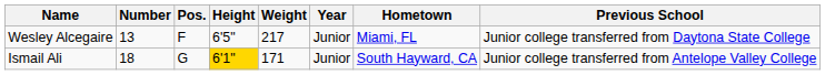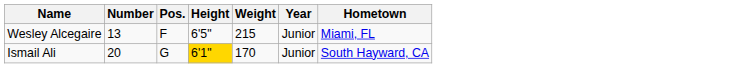- column: Previous School | Junior college transferred from Daytona State College | Junior college transferred from Antelope Valley College
Wesley Alcegaire | Weight: 217 -> 215
Ismail Ali | Number: 18 -> 20
Ismail Ali | Weight: 171 -> 170
